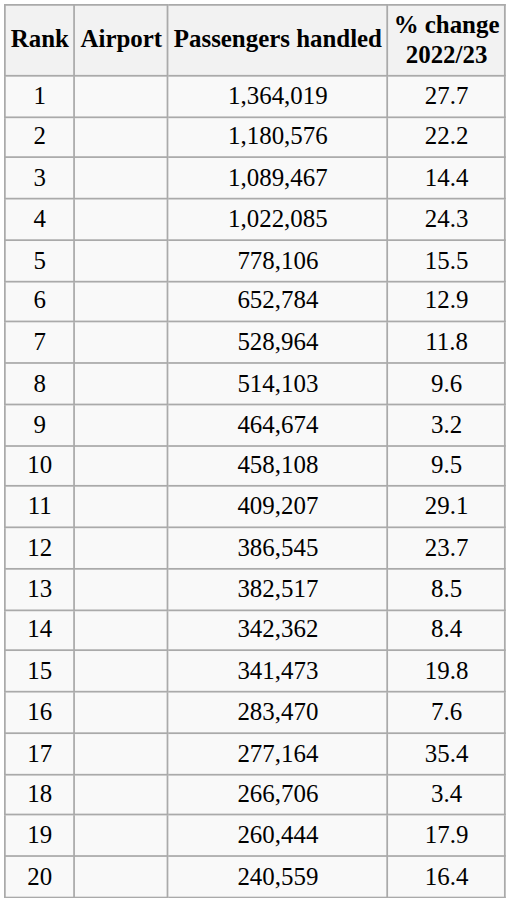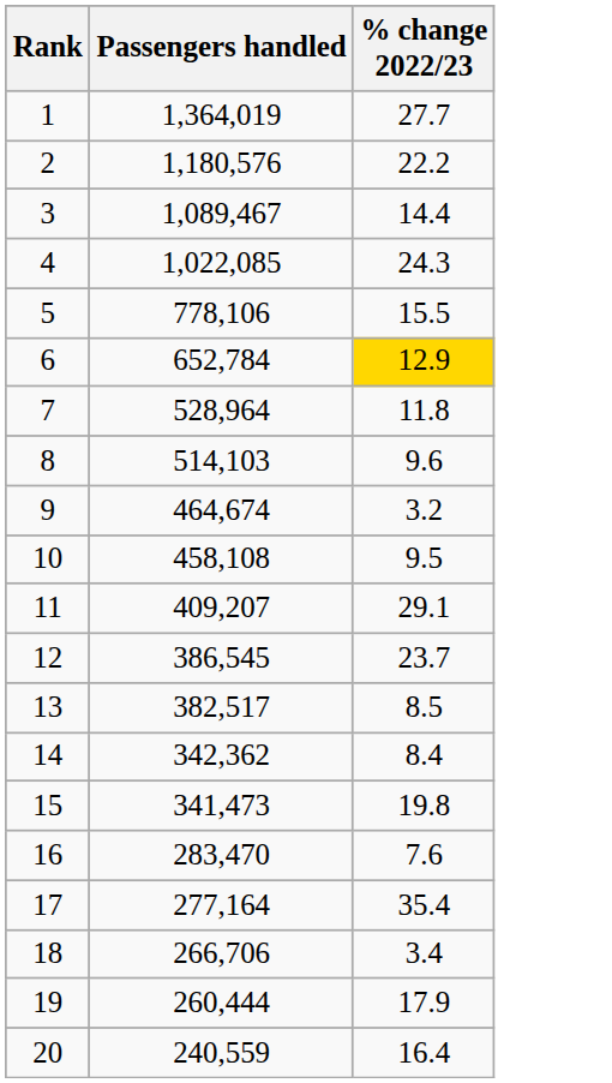- column: Airport
6 | % change 2022/23: no background -> gold background
